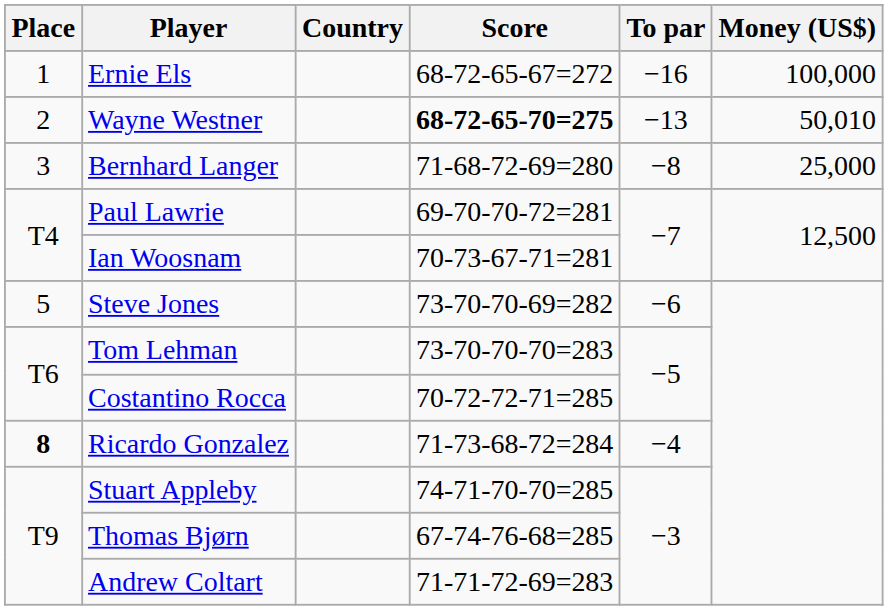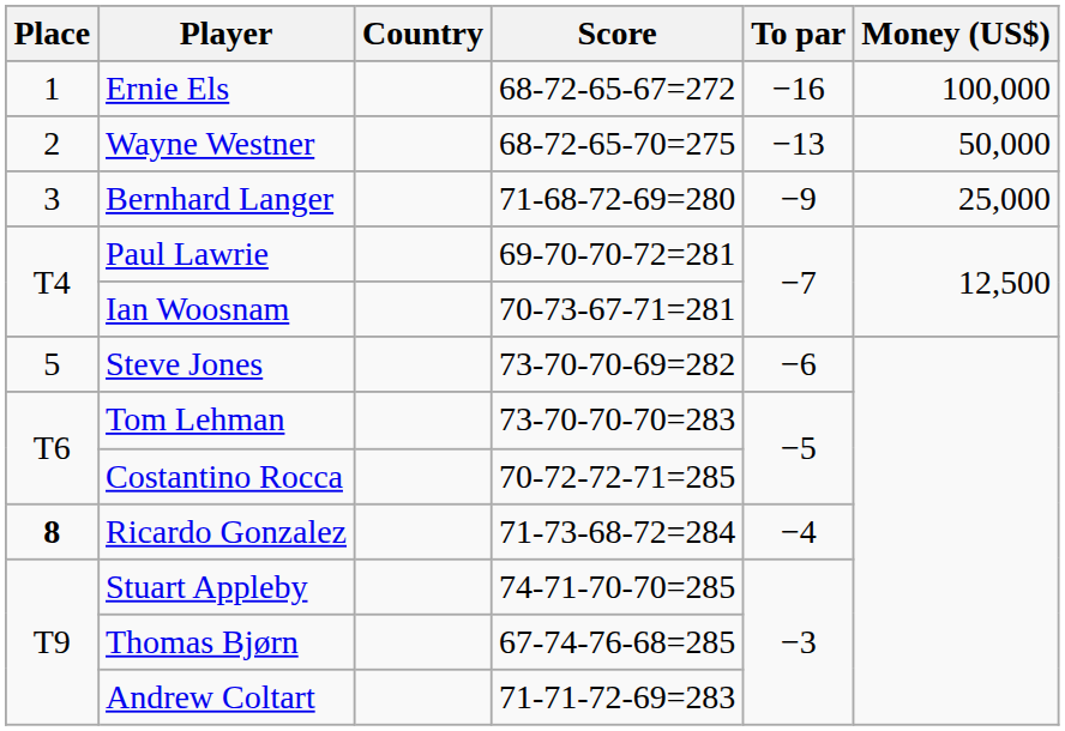Wayne Westner | Score: bold -> normal
Wayne Westner | Money (US$): 50,010 -> 50,000
Bernhard Langer | To par: −8 -> −9
